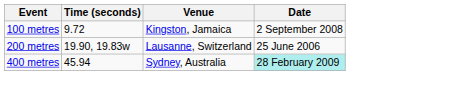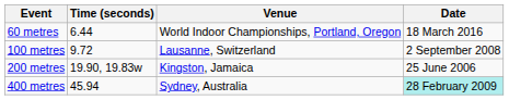+ row: 60 metres | 6.44 | World Indoor Championships, Portland, Oregon | 18 March 2016
100 metres | Venue: Kingston, Jamaica -> Lausanne, Switzerland
200 metres | Venue: Lausanne, Switzerland -> Kingston, Jamaica
